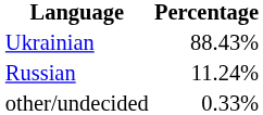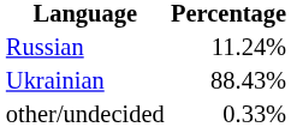rows swapped: Ukrainian <-> Russian
